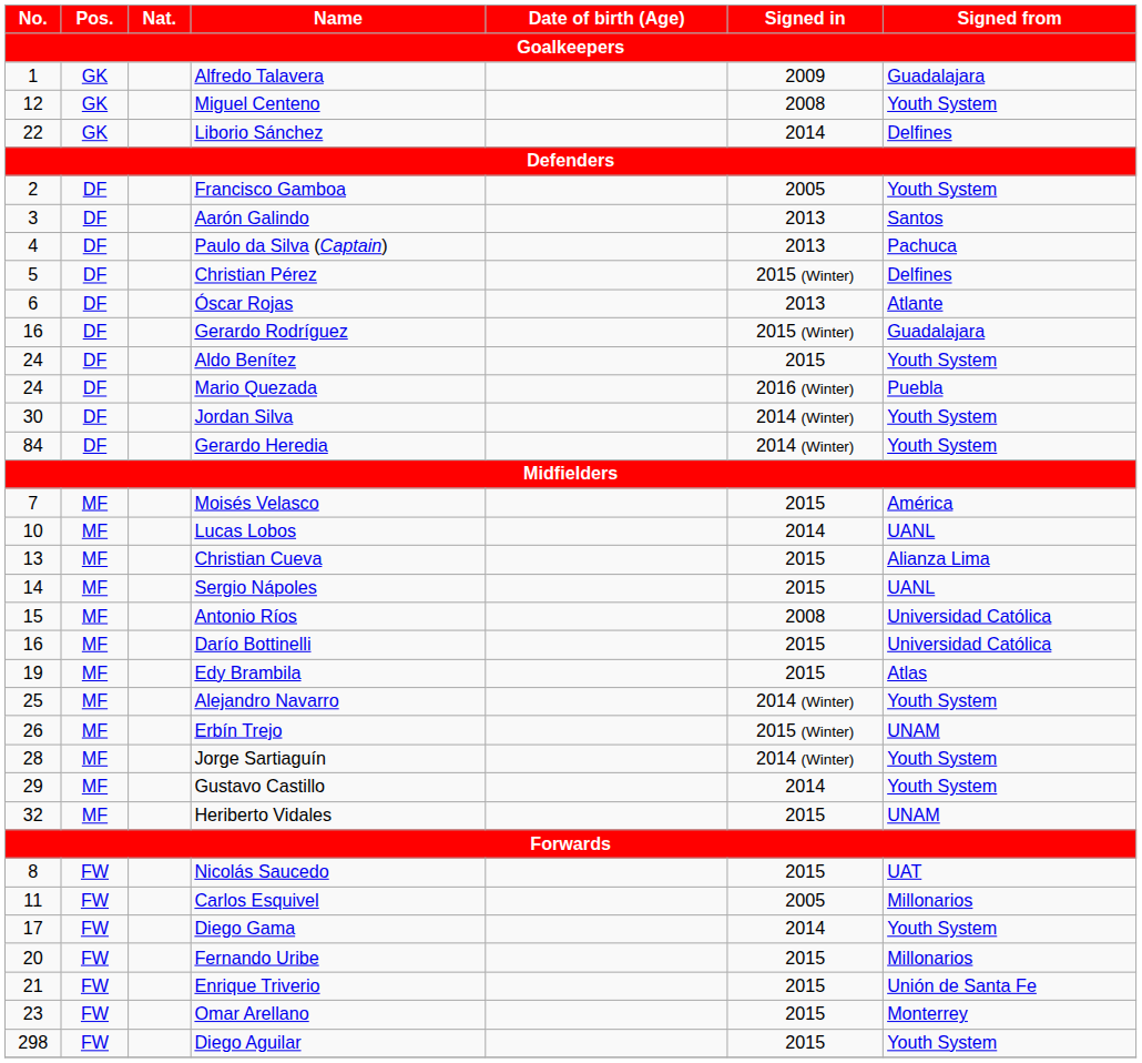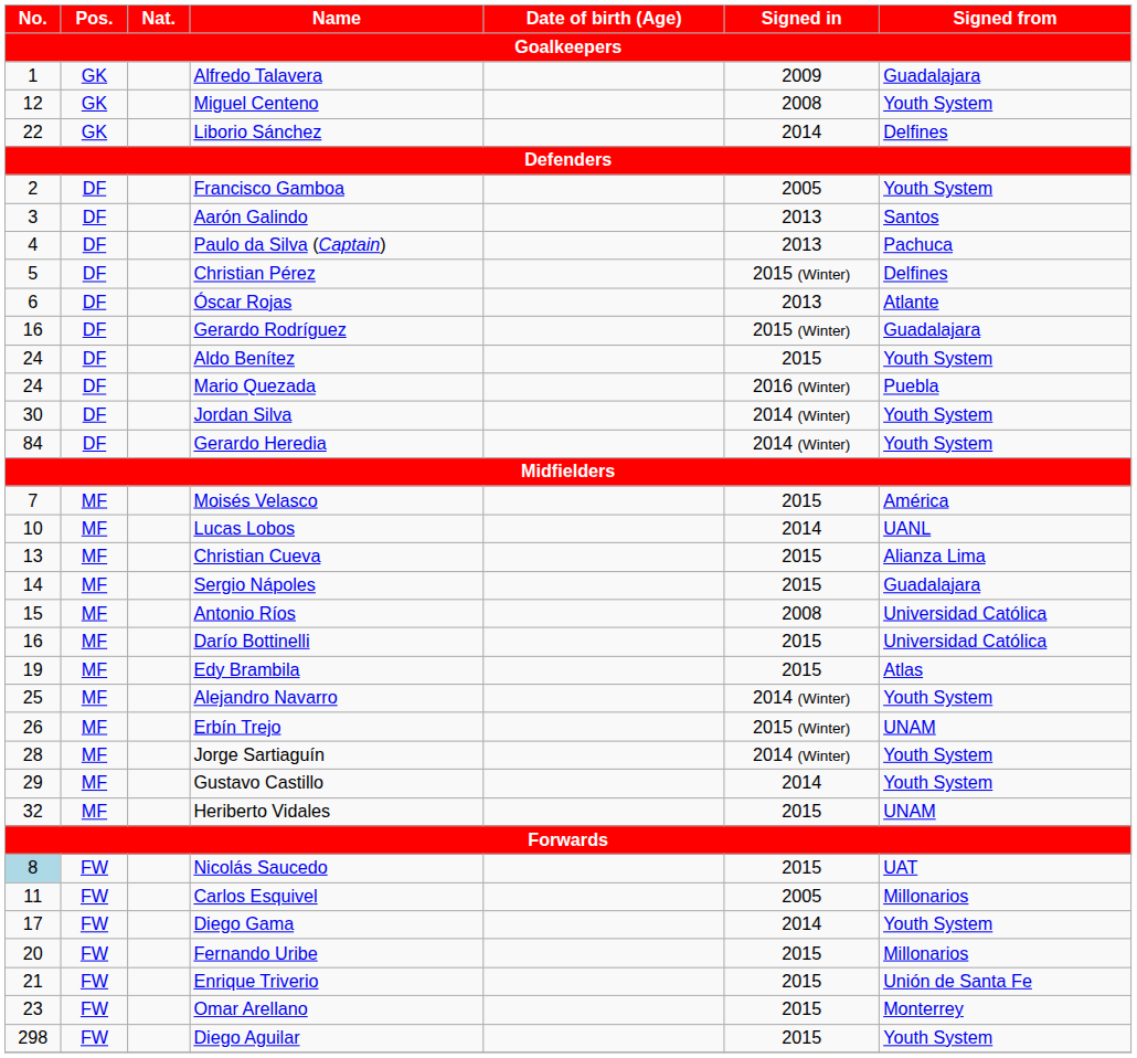Sergio Nápoles | Signed from: UANL -> Guadalajara
Nicolás Saucedo | No.: no background -> lightblue background
